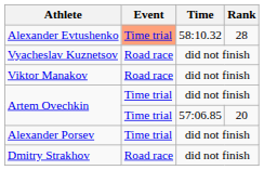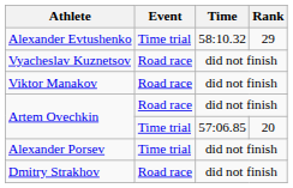Alexander Evtushenko | Event: lightsalmon background -> no background
Alexander Evtushenko | Rank: 28 -> 29
Artem Ovechkin / did not finish | Event: Time trial -> Road race
